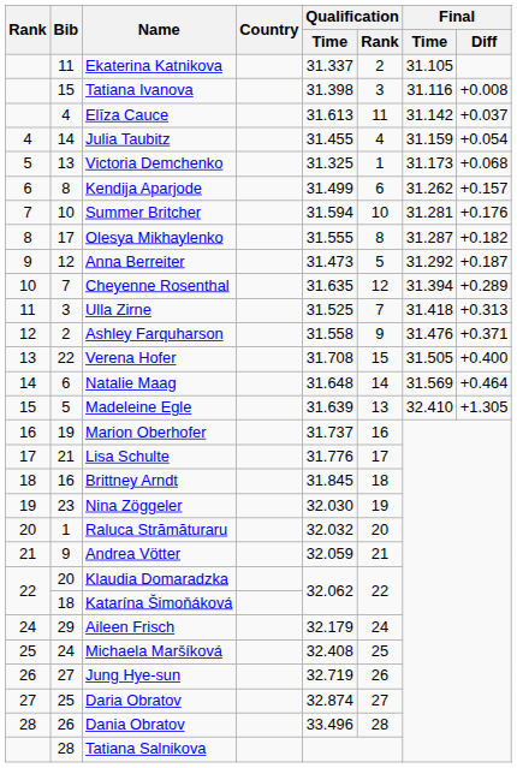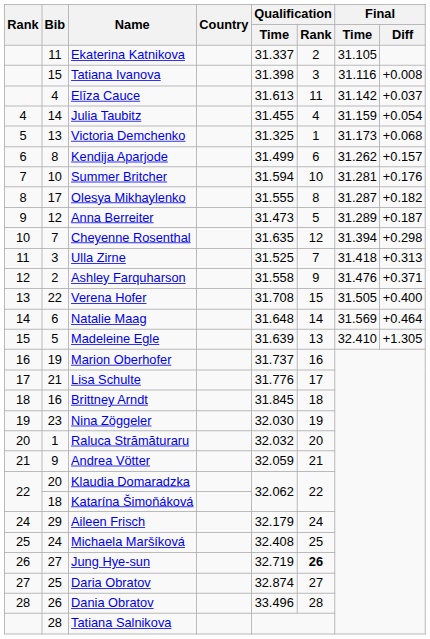Anna Berreiter | Final / Time: 31.292 -> 31.289
Cheyenne Rosenthal | Final / Diff: +0.289 -> +0.298
Jung Hye-sun | Qualification / Rank: normal -> bold
